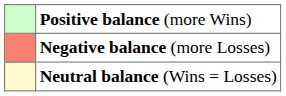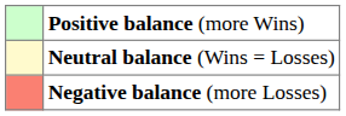rows swapped: Neutral balance (Wins = Losses) <-> Negative balance (more Losses)
